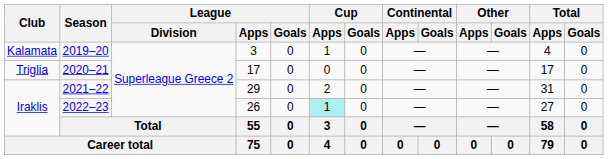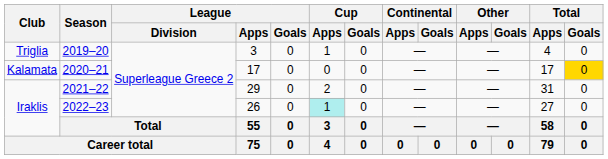2019–20 | Club: Kalamata -> Triglia
2020–21 | Club: Triglia -> Kalamata
2020–21 | Total / Goals: no background -> gold background
